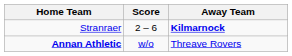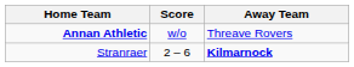rows swapped: Annan Athletic <-> Stranraer
